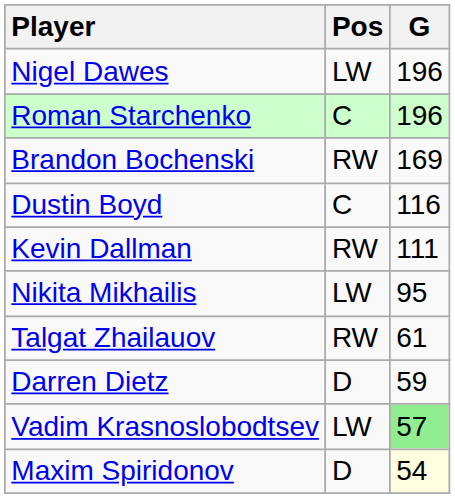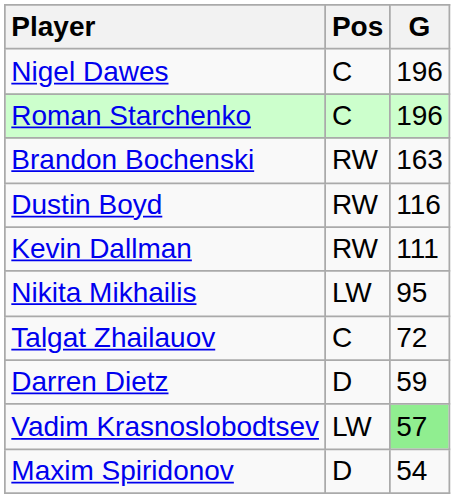Nigel Dawes | Pos: LW -> C
Brandon Bochenski | G: 169 -> 163
Dustin Boyd | Pos: C -> RW
Talgat Zhailauov | Pos: RW -> C
Talgat Zhailauov | G: 61 -> 72
Maxim Spiridonov | G: lightyellow background -> no background
